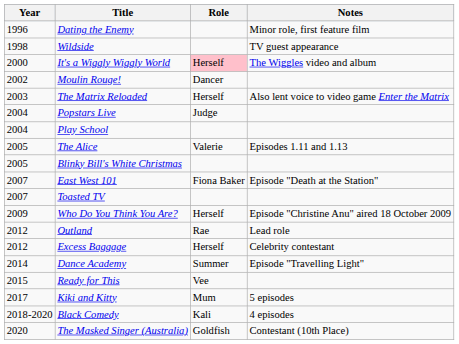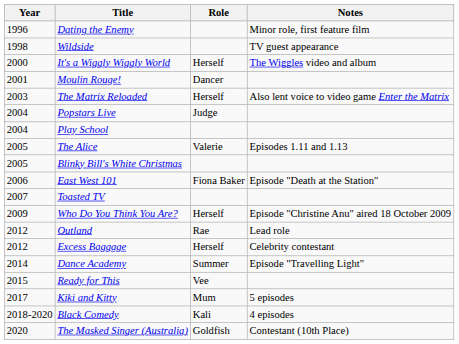It's a Wiggly Wiggly World | Role: pink background -> no background
Moulin Rouge! | Year: 2002 -> 2001
East West 101 | Year: 2007 -> 2006
